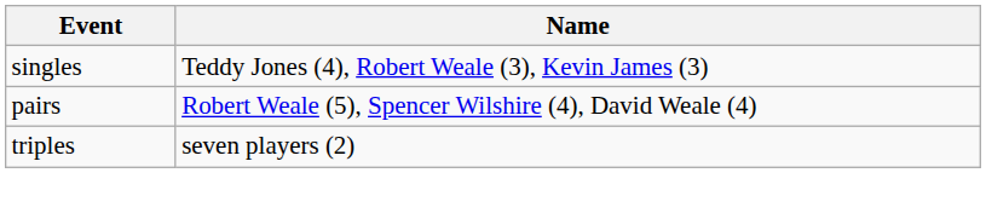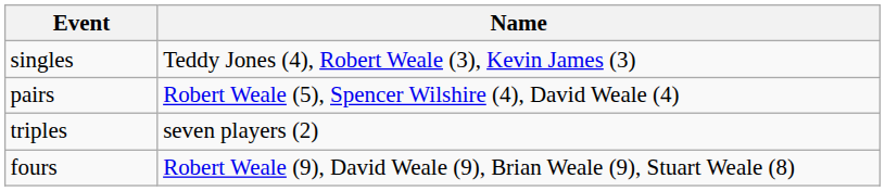+ row: fours | Robert Weale (9), David Weale (9), Brian Weale (9), Stuart Weale (8)
